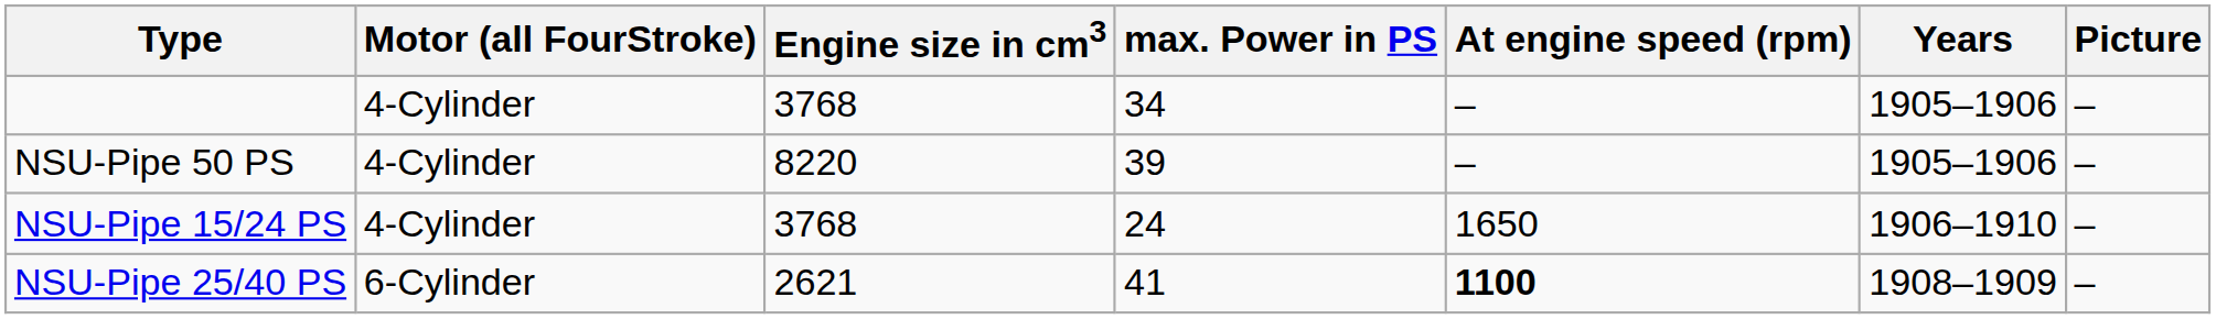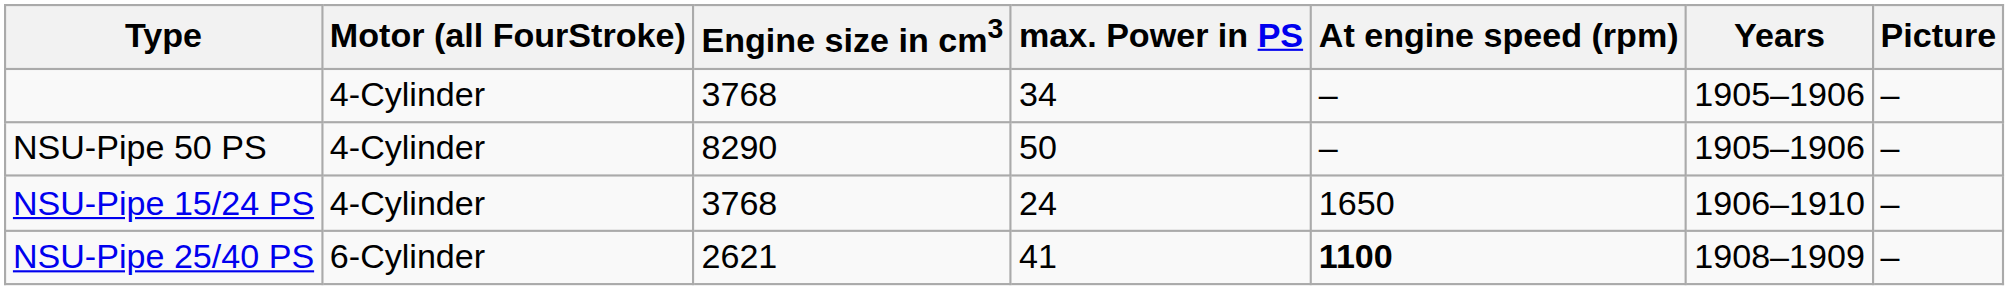NSU-Pipe 50 PS | Engine size in cm3: 8220 -> 8290
NSU-Pipe 50 PS | max. Power in PS: 39 -> 50
